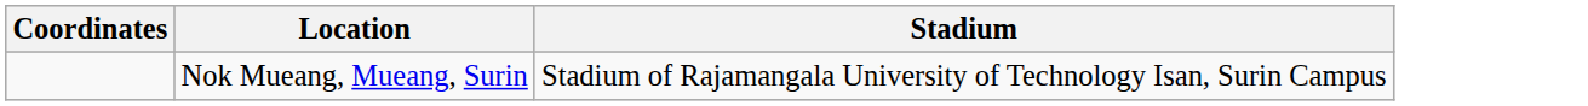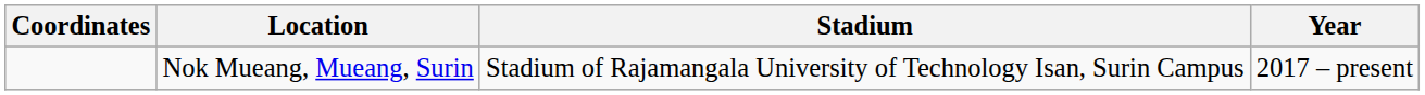+ column: Year | 2017 – present
